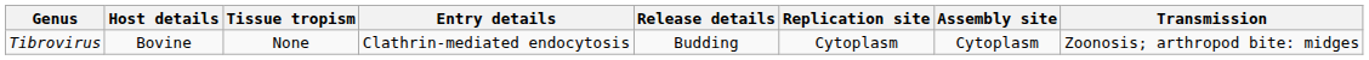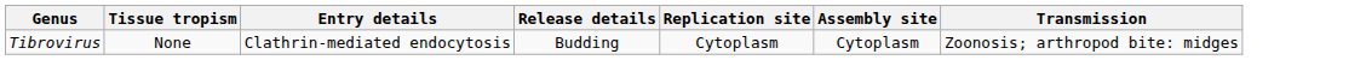- column: Host details | Bovine
